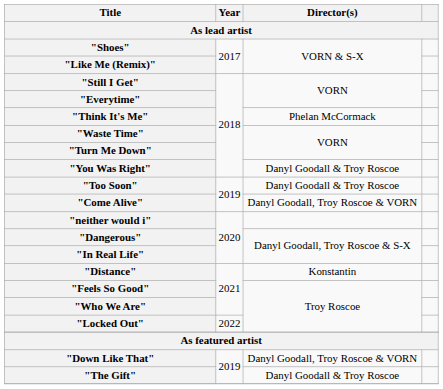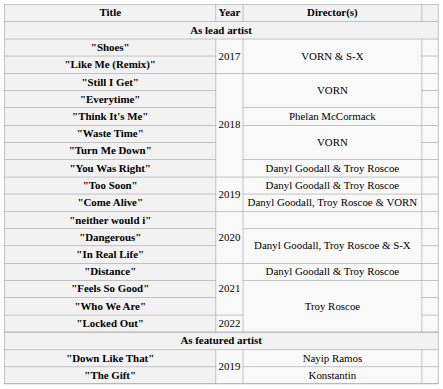"Distance" | Director(s): Konstantin -> Danyl Goodall & Troy Roscoe
"Down Like That" | Director(s): Danyl Goodall, Troy Roscoe & VORN -> Nayip Ramos
"The Gift" | Director(s): Danyl Goodall & Troy Roscoe -> Konstantin
